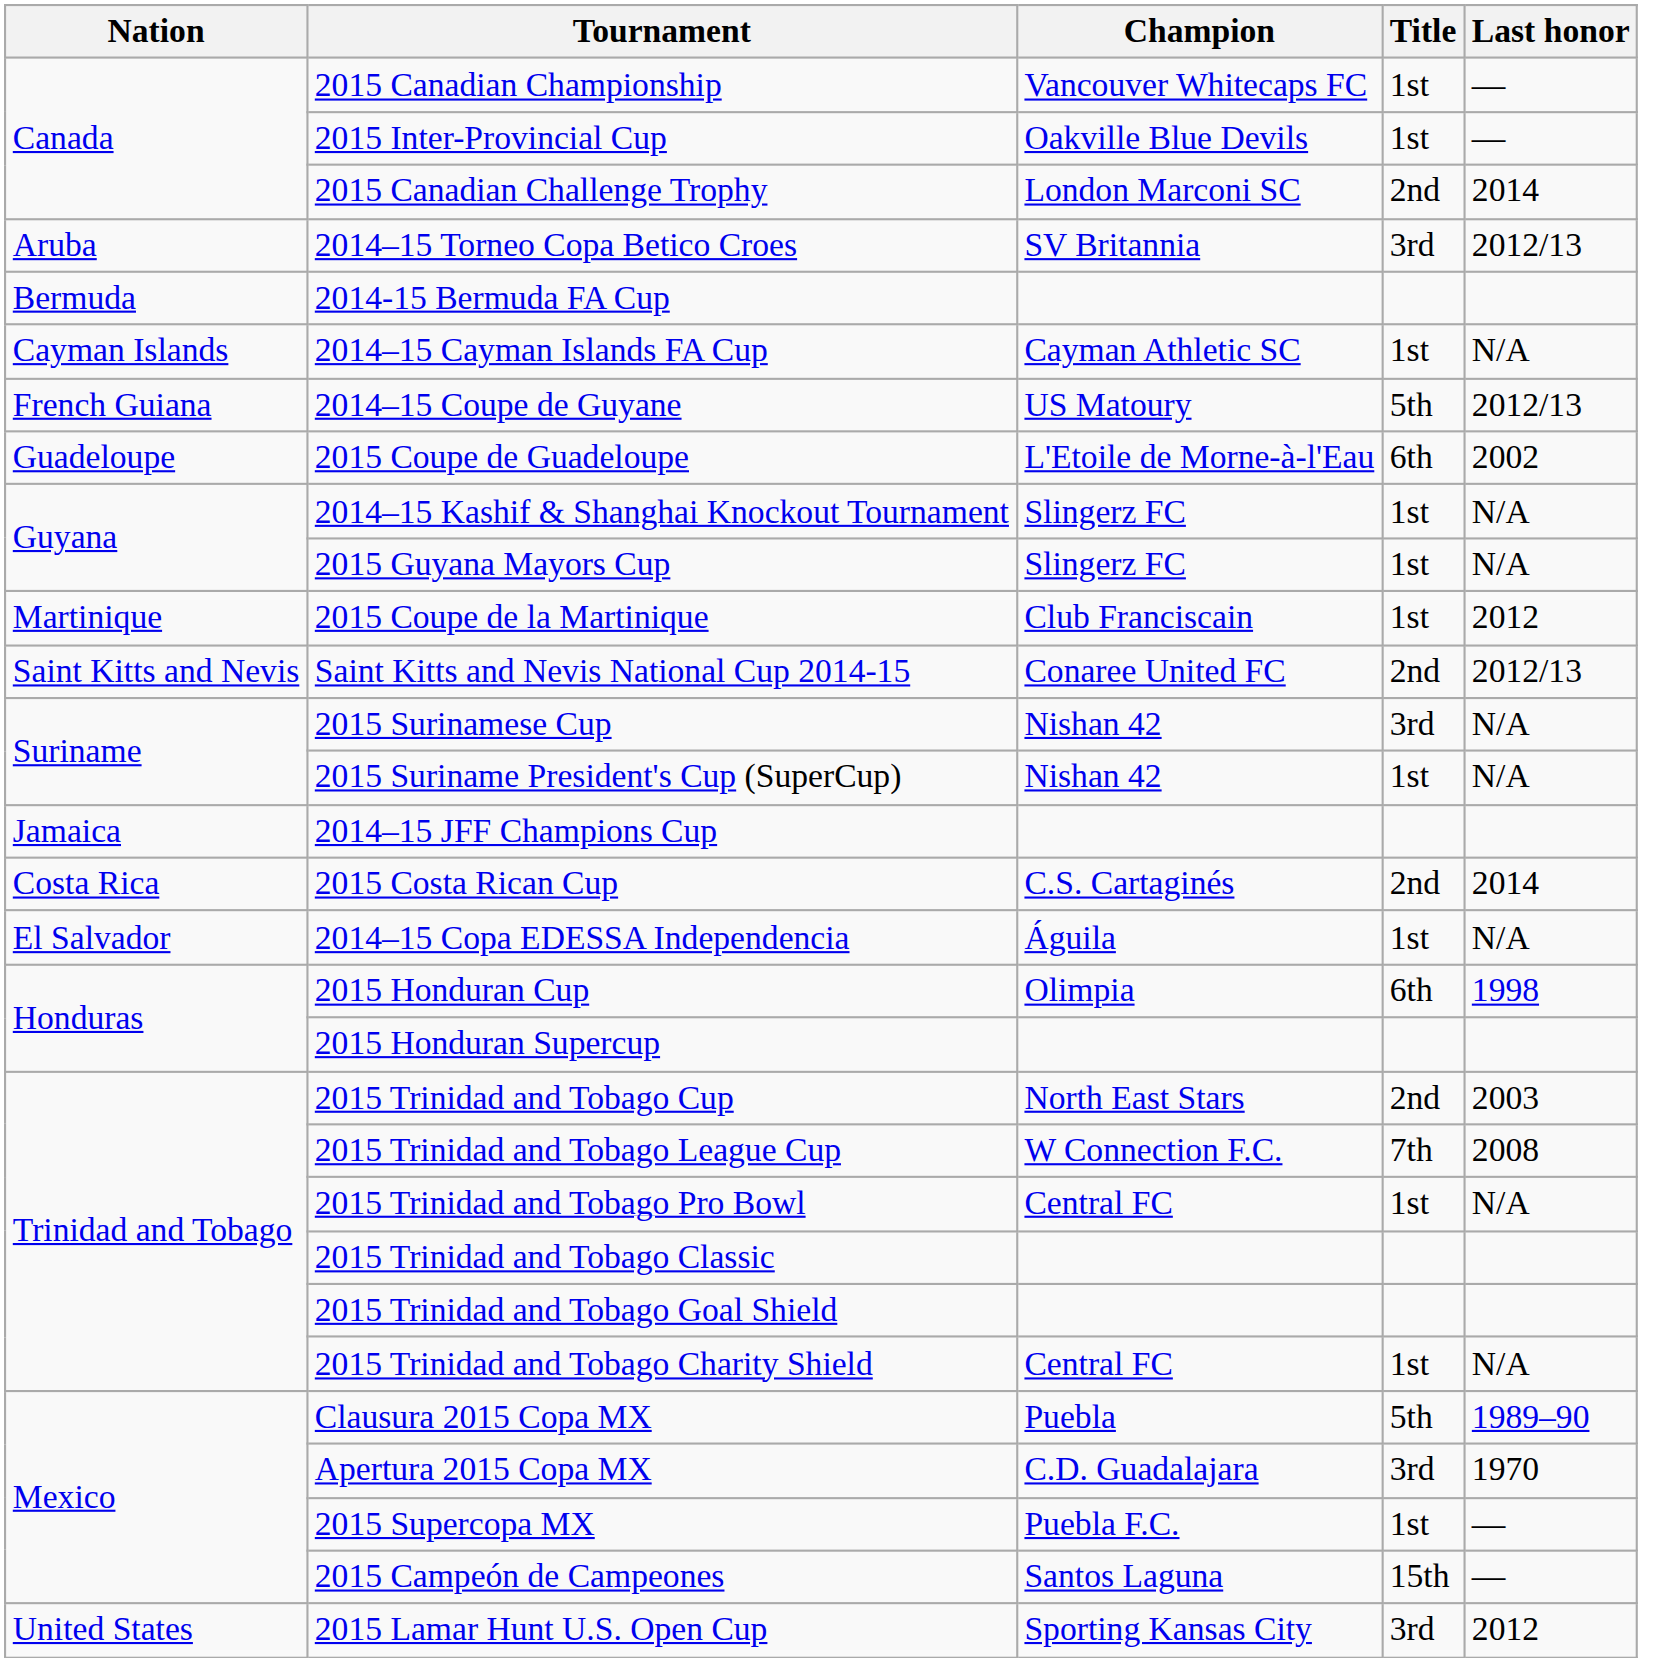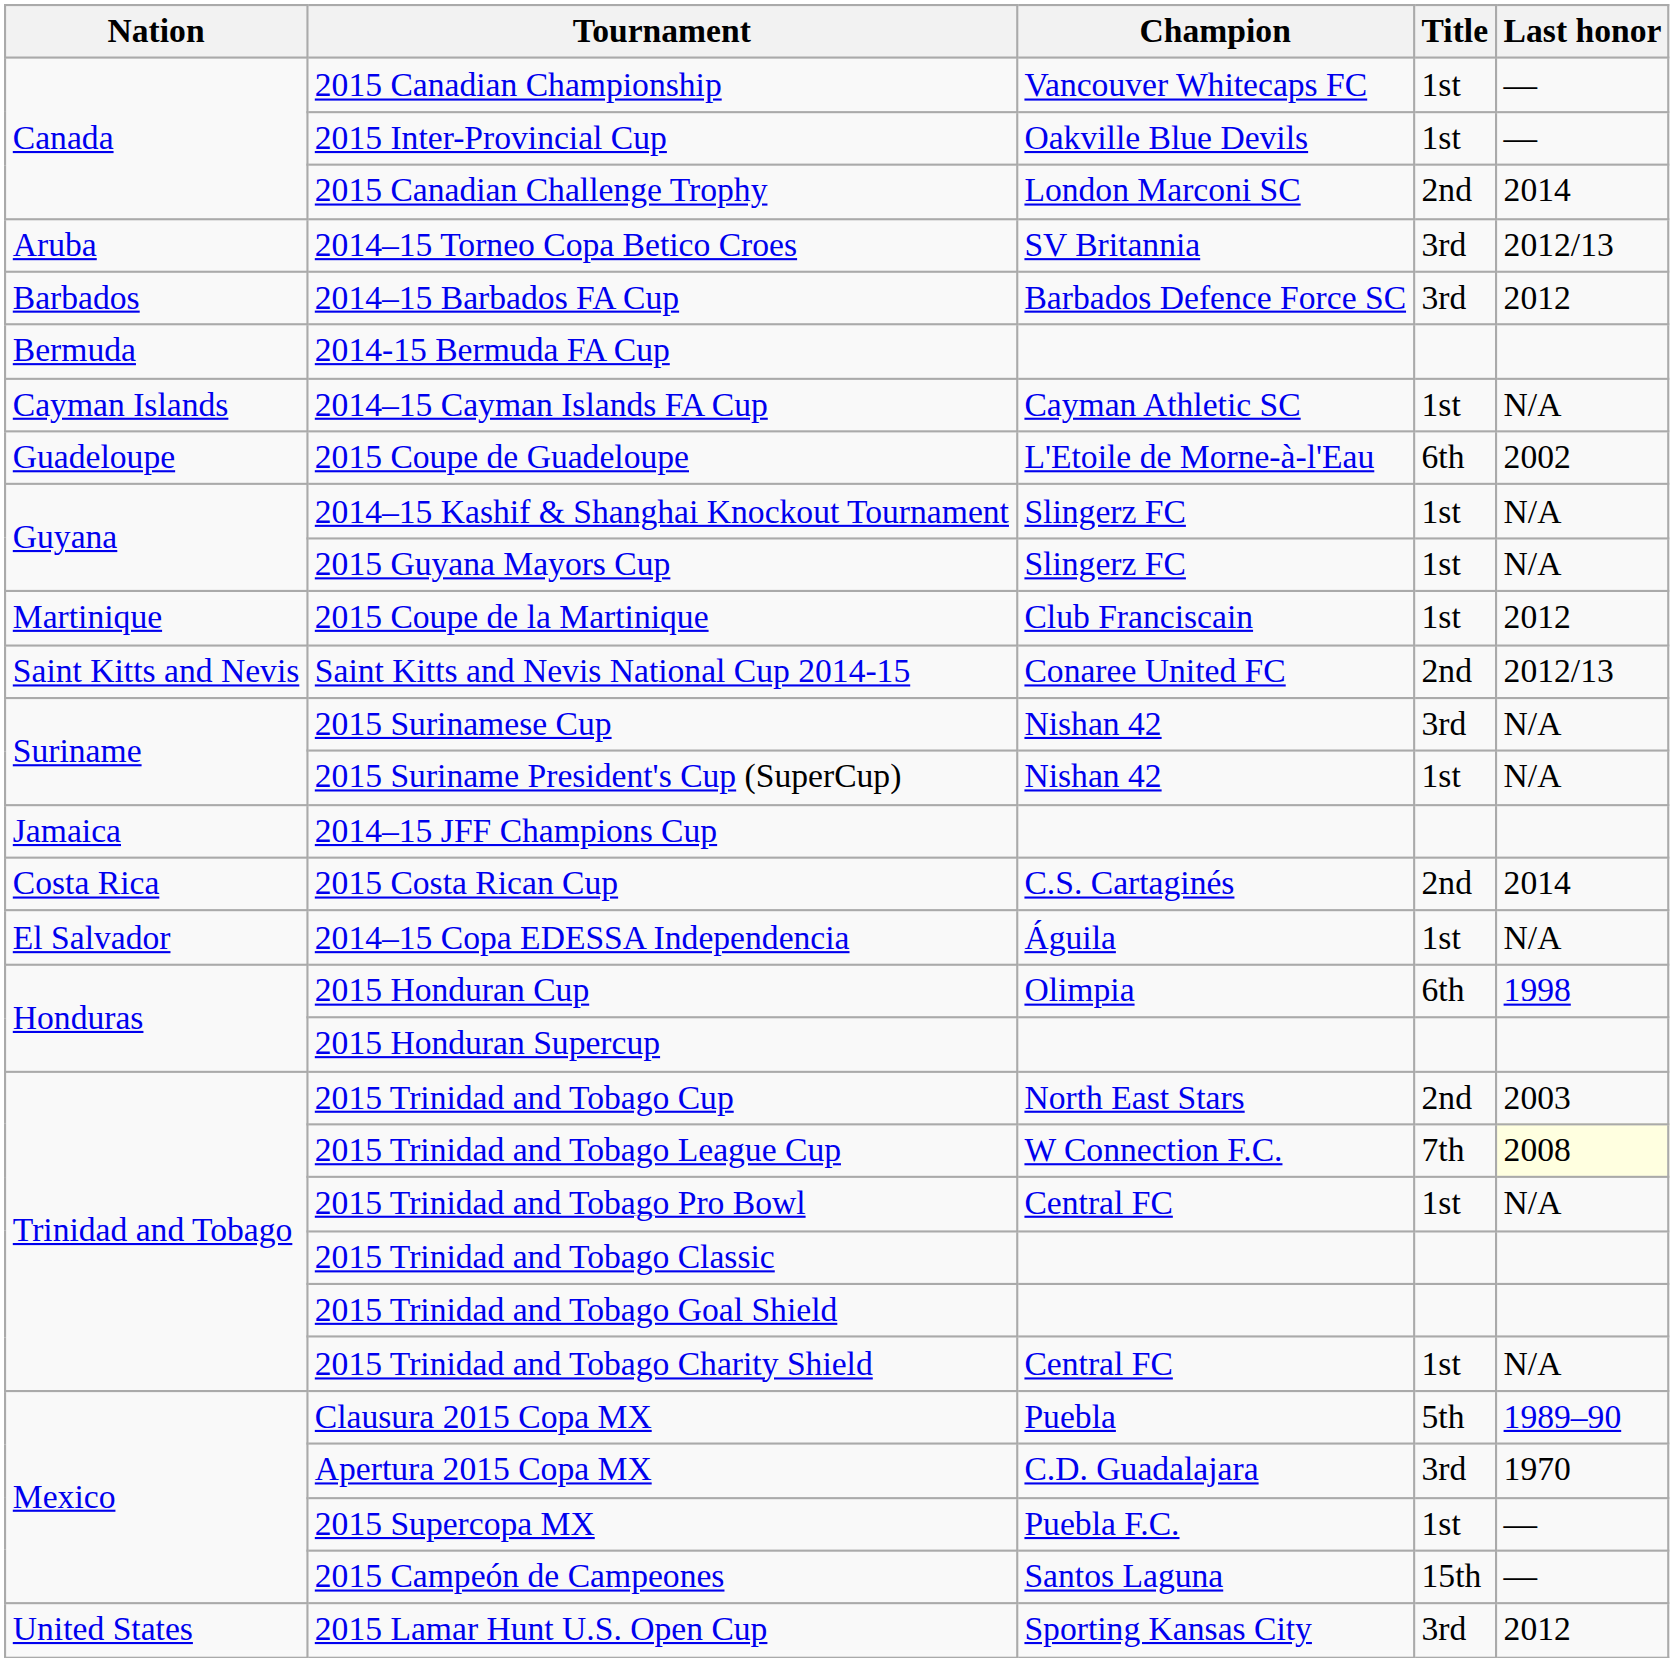+ row: Barbados | 2014–15 Barbados FA Cup | Barbados Defence Force SC | 3rd | 2012
- row: French Guiana | 2014–15 Coupe de Guyane | US Matoury | 5th | 2012/13
2015 Trinidad and Tobago League Cup | Last honor: no background -> lightyellow background
